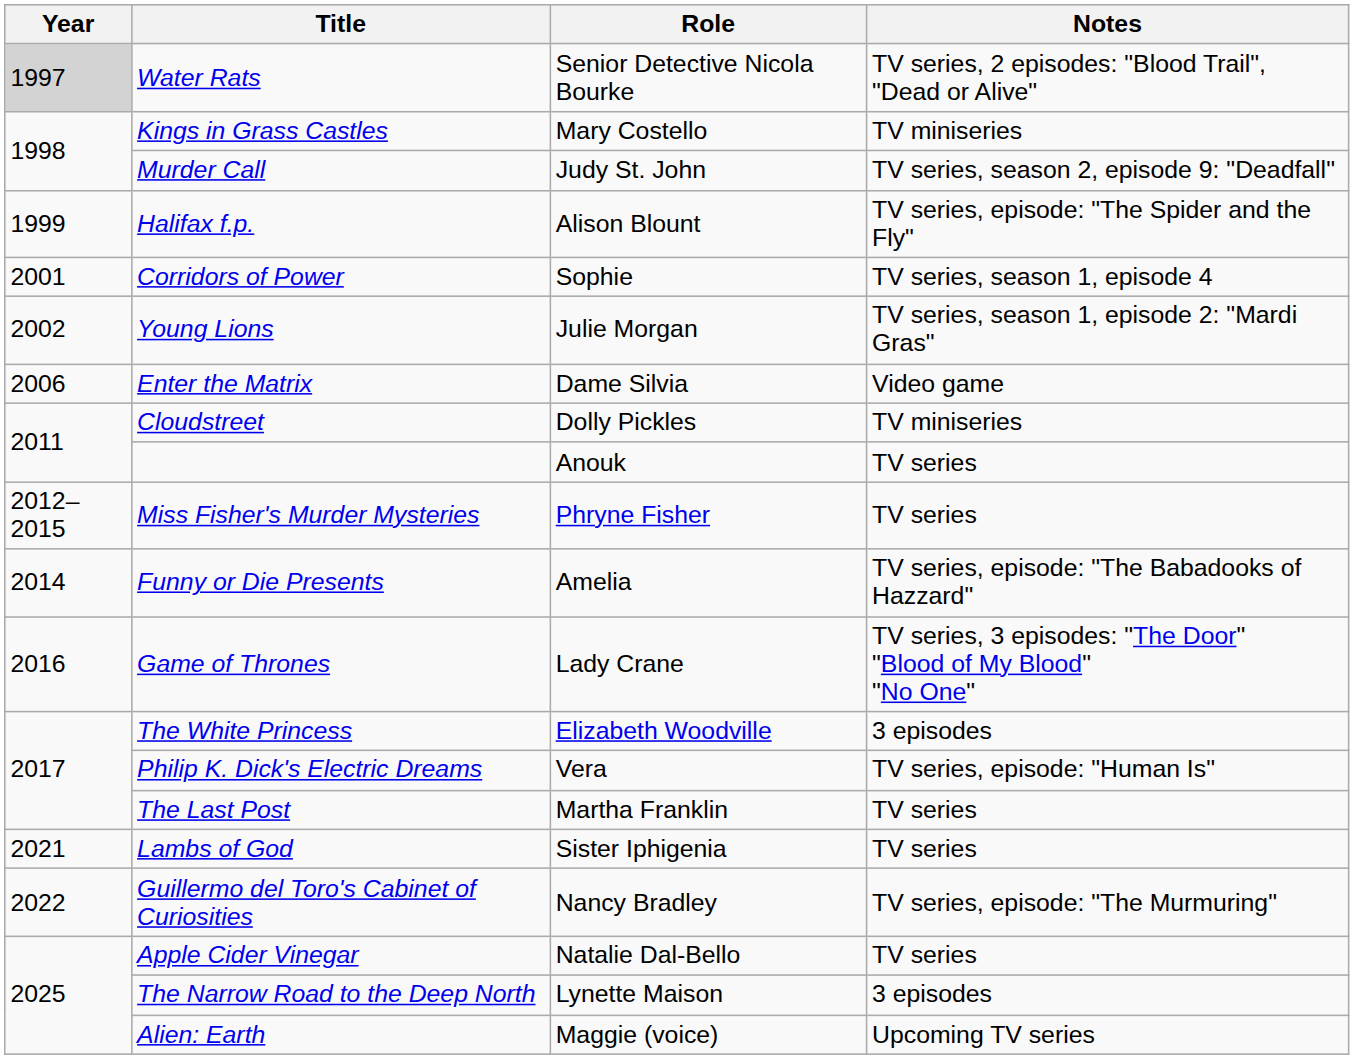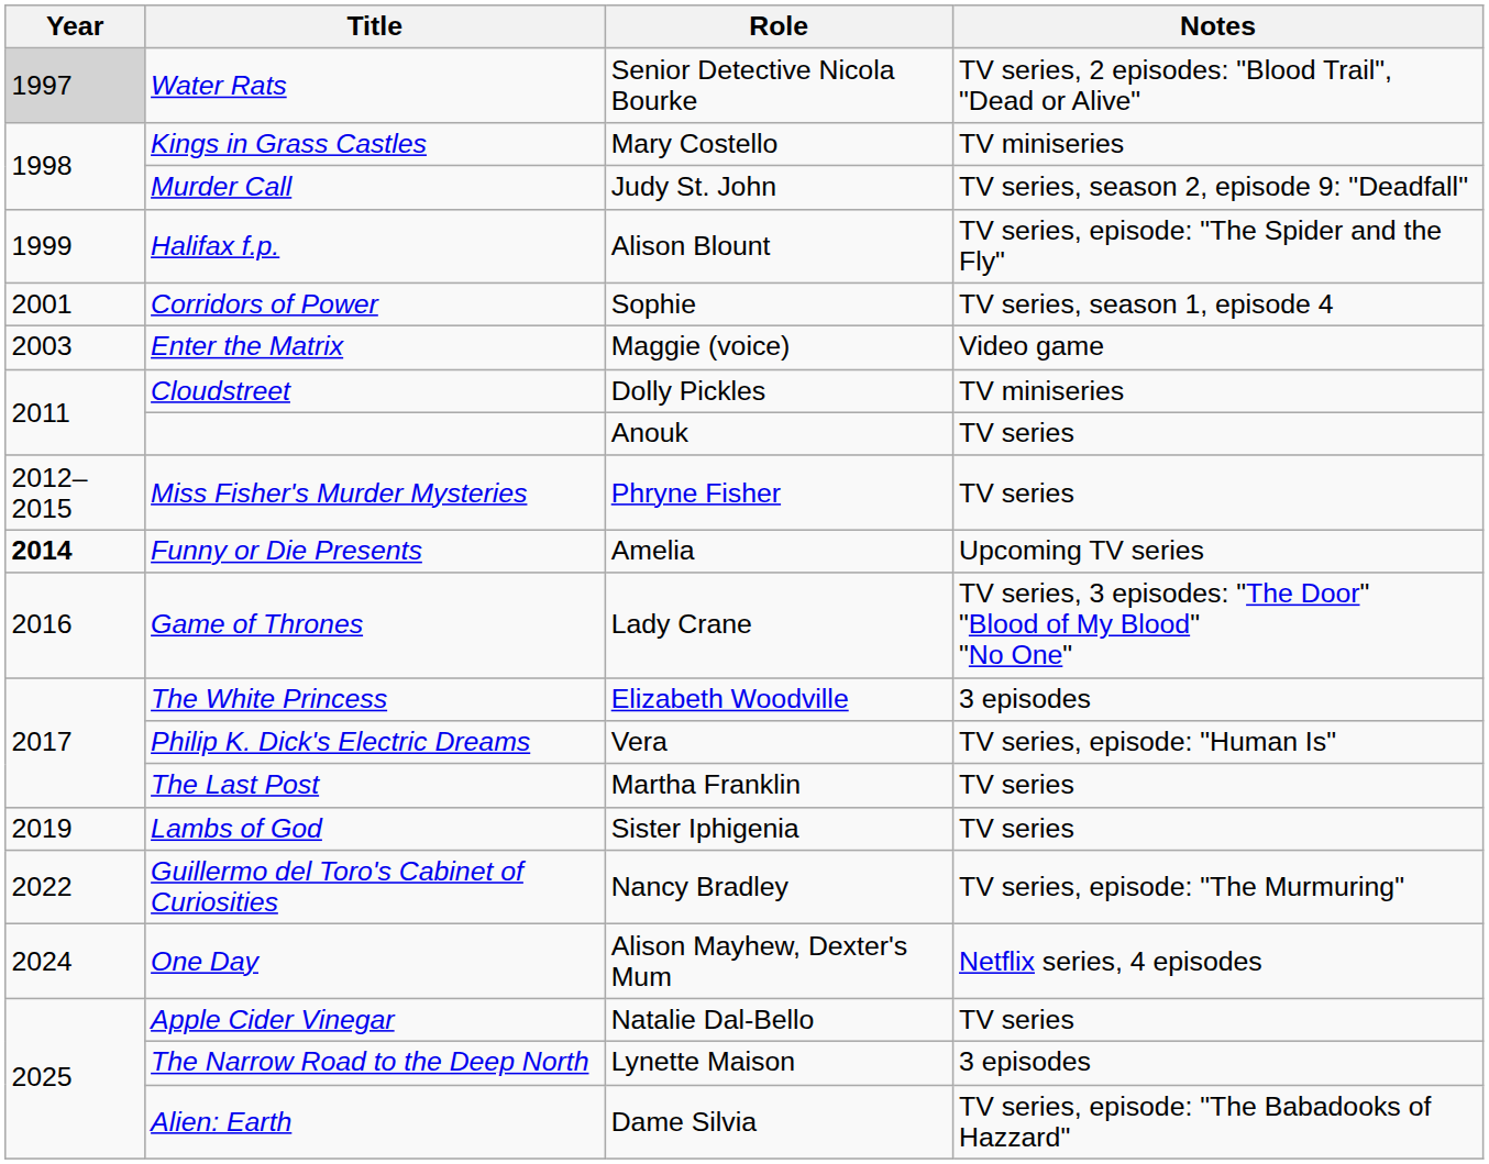- row: 2002 | Young Lions | Julie Morgan | TV series, season 1, episode 2: "Mardi Gras"
Enter the Matrix | Year: 2006 -> 2003
Enter the Matrix | Role: Dame Silvia -> Maggie (voice)
Funny or Die Presents | Year: normal -> bold
Funny or Die Presents | Notes: TV series, episode: "The Babadooks of Hazzard" -> Upcoming TV series
Lambs of God | Year: 2021 -> 2019
+ row: 2024 | One Day | Alison Mayhew, Dexter's Mum | Netflix series, 4 episodes
Alien: Earth | Role: Maggie (voice) -> Dame Silvia
Alien: Earth | Notes: Upcoming TV series -> TV series, episode: "The Babadooks of Hazzard"
